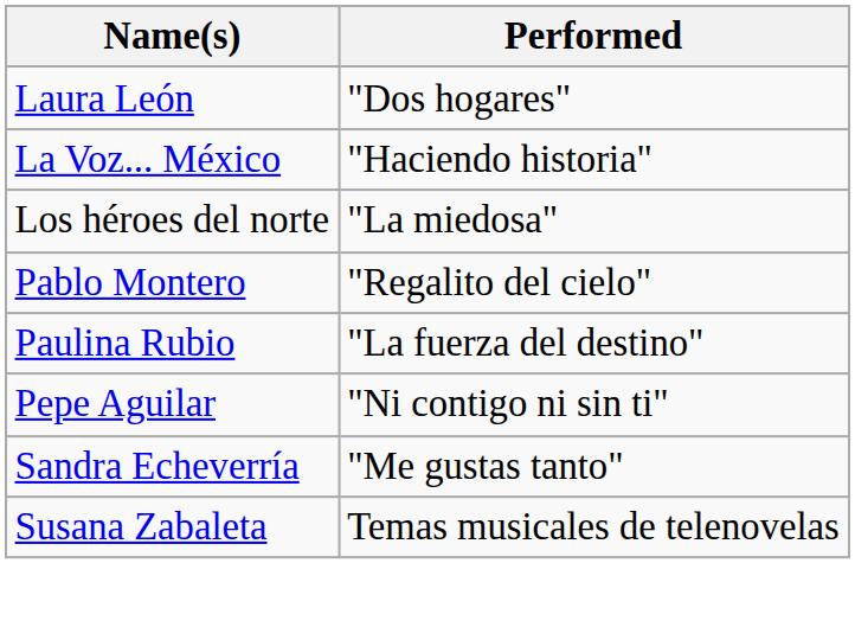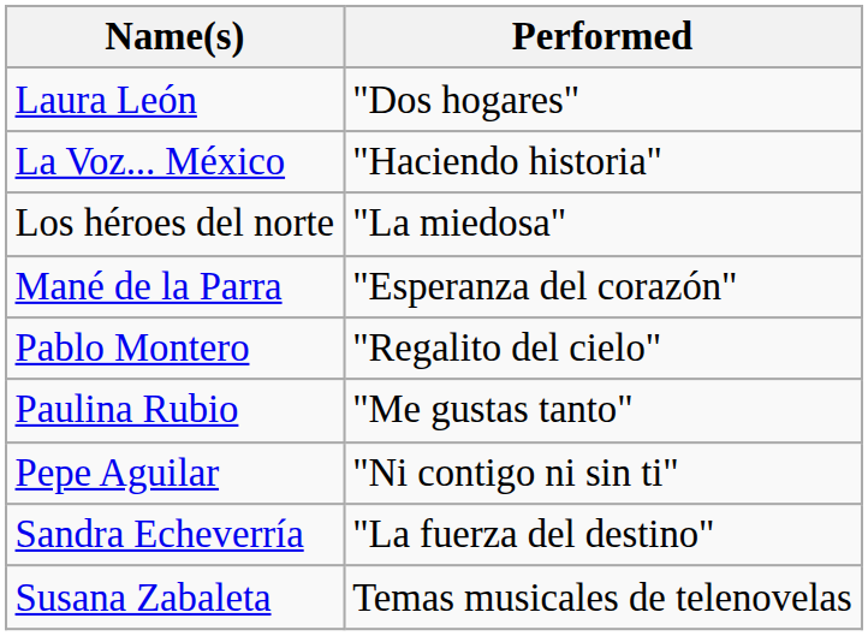+ row: Mané de la Parra | "Esperanza del corazón"
Paulina Rubio | Performed: "La fuerza del destino" -> "Me gustas tanto"
Sandra Echeverría | Performed: "Me gustas tanto" -> "La fuerza del destino"
